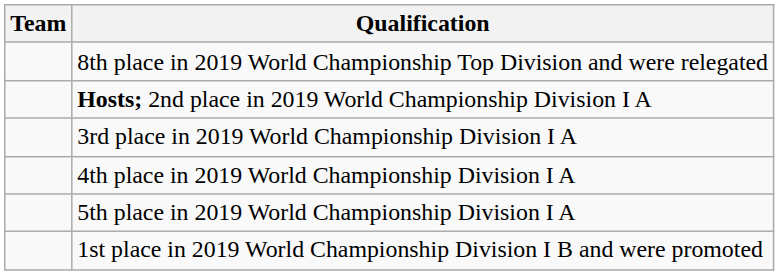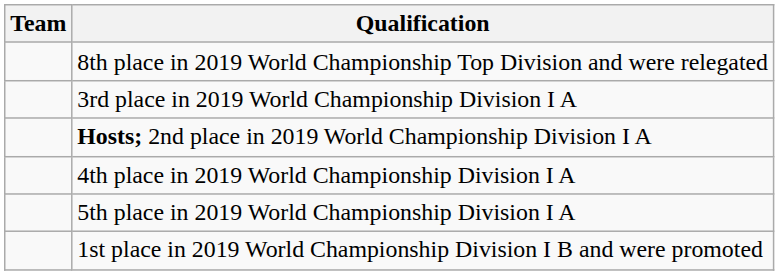rows swapped: Hosts; 2nd place in 2019 World Championship Division I A <-> 3rd place in 2019 World Championship Division I A
